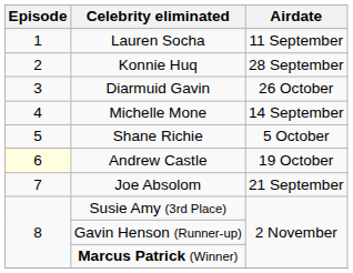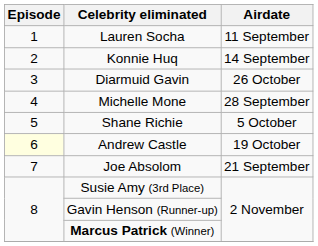Konnie Huq | Airdate: 28 September -> 14 September
Michelle Mone | Airdate: 14 September -> 28 September
